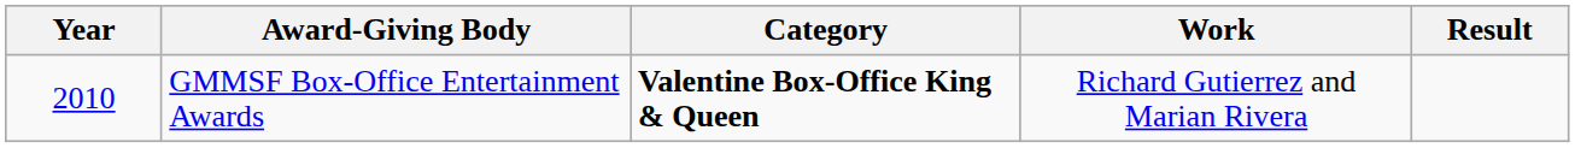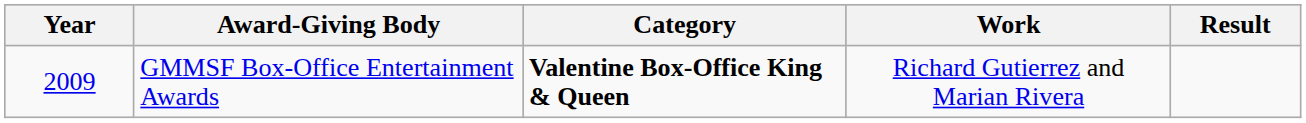GMMSF Box-Office Entertainment Awards | Year: 2010 -> 2009
